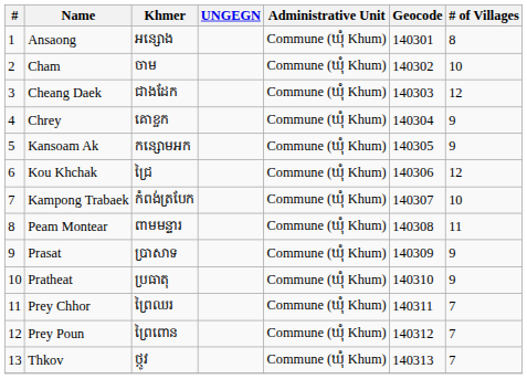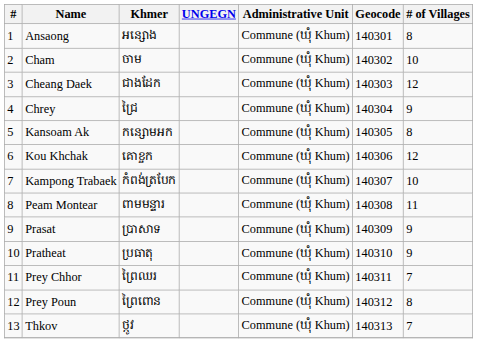Chrey | Khmer: គោខ្ចក -> ជ្រៃ
Kansoam Ak | # of Villages: 9 -> 8
Kou Khchak | Khmer: ជ្រៃ -> គោខ្ចក
Prey Poun | # of Villages: 7 -> 8
